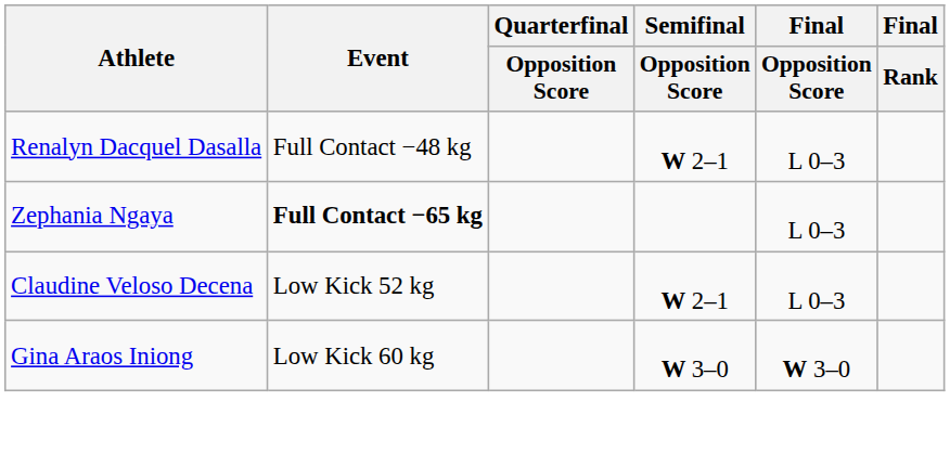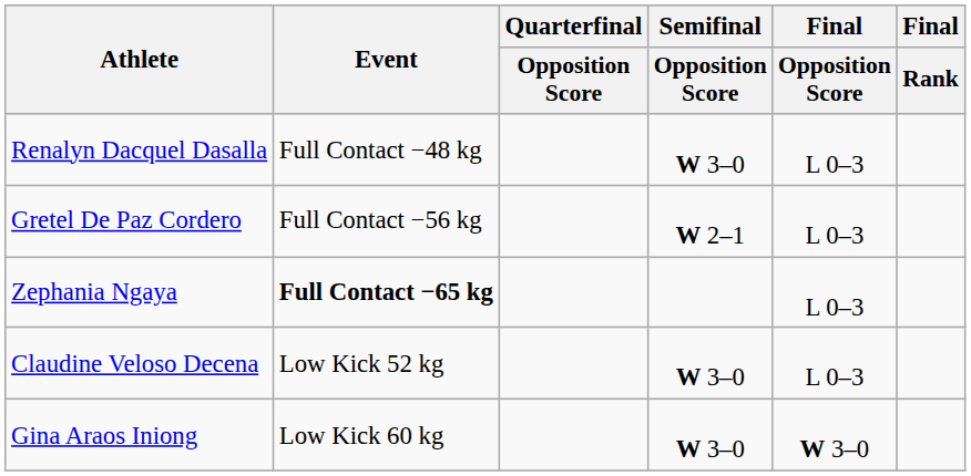Renalyn Dacquel Dasalla | Semifinal / Opposition Score: W 2–1 -> W 3–0
+ row: Gretel De Paz Cordero | Full Contact −56 kg | W 2–1 | L 0–3
Claudine Veloso Decena | Semifinal / Opposition Score: W 2–1 -> W 3–0
